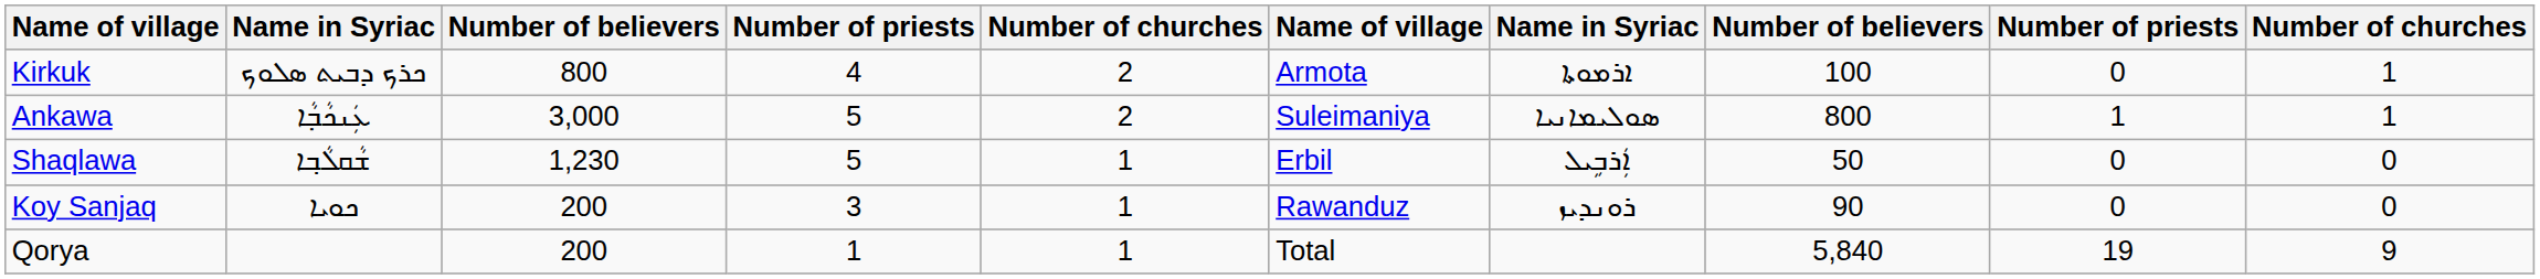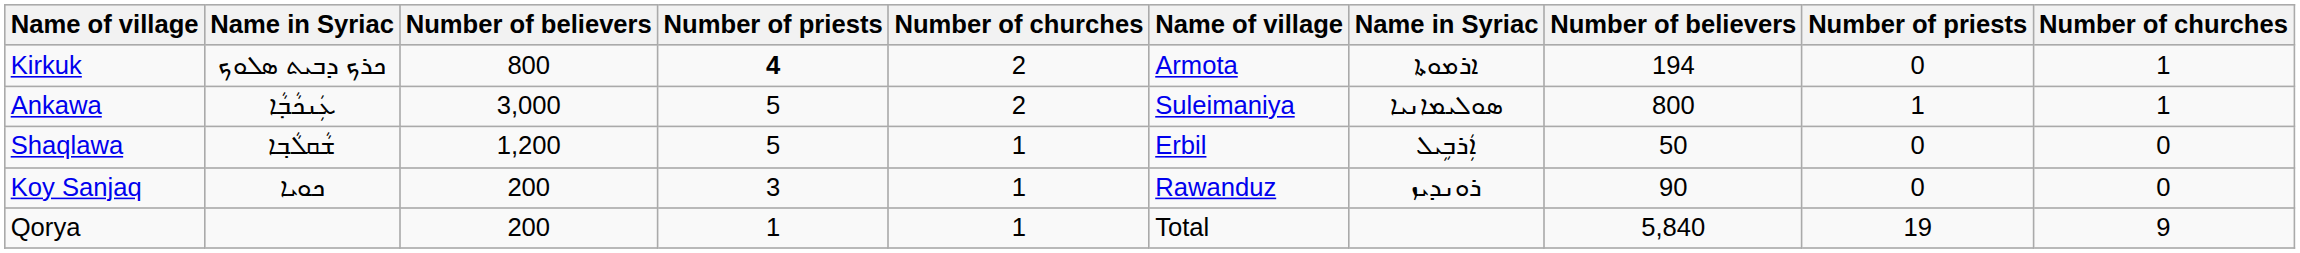Kirkuk | column 4: normal -> bold
Kirkuk | column 8: 100 -> 194
Shaqlawa | column 3: 1,230 -> 1,200
